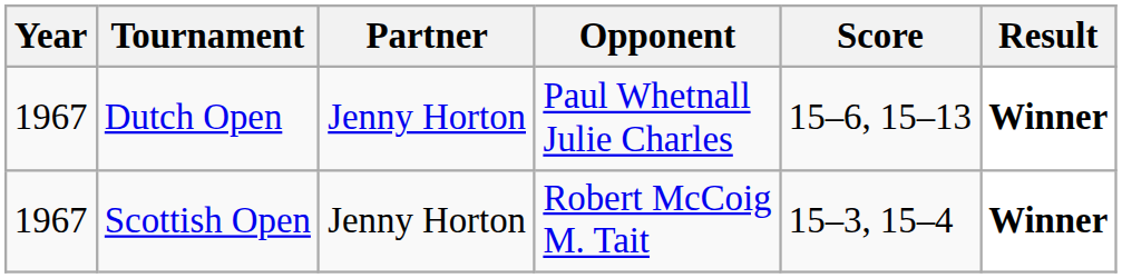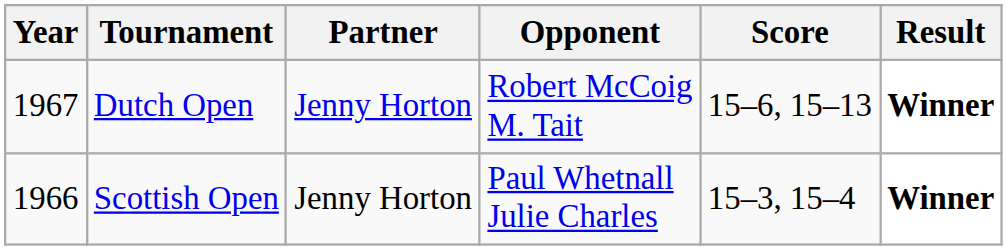Dutch Open | Opponent: Paul Whetnall Julie Charles -> Robert McCoig M. Tait
Scottish Open | Year: 1967 -> 1966
Scottish Open | Opponent: Robert McCoig M. Tait -> Paul Whetnall Julie Charles
